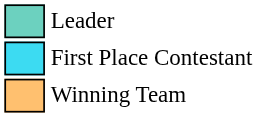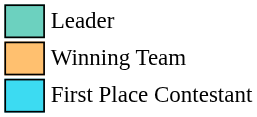rows swapped: Winning Team <-> First Place Contestant
